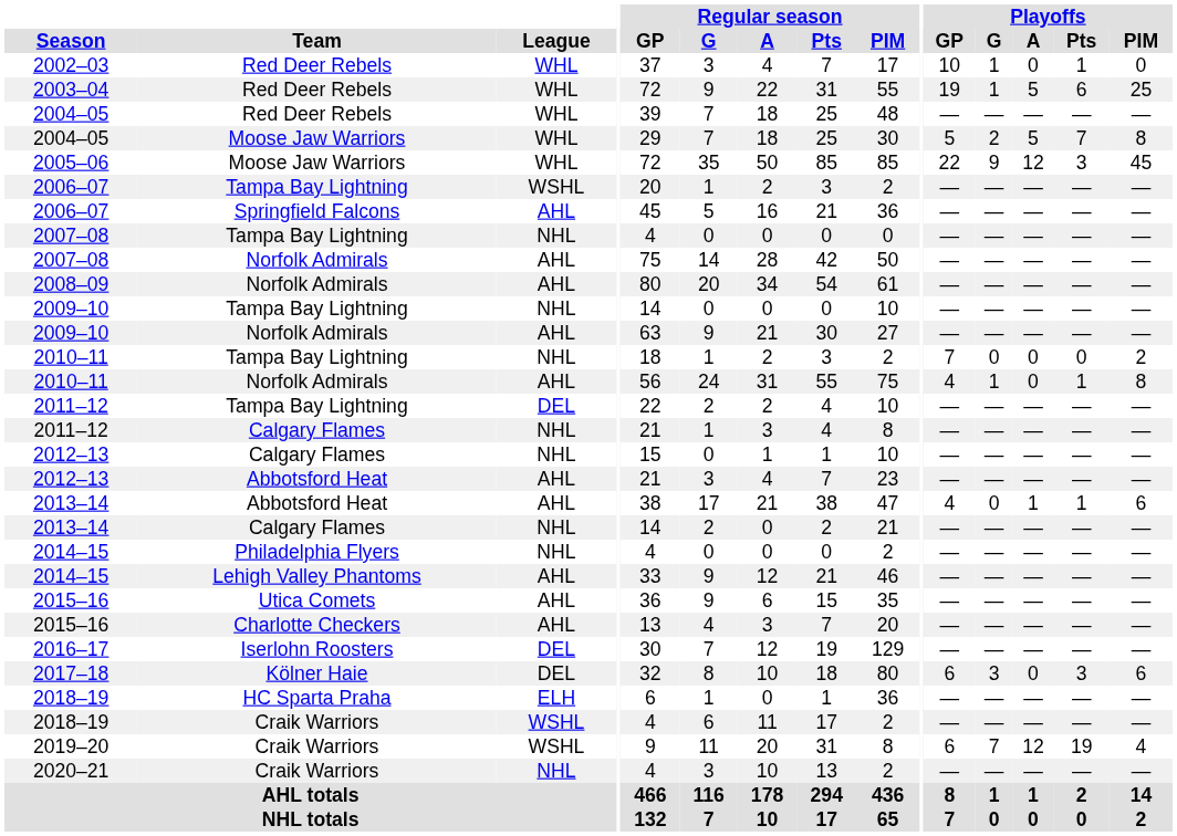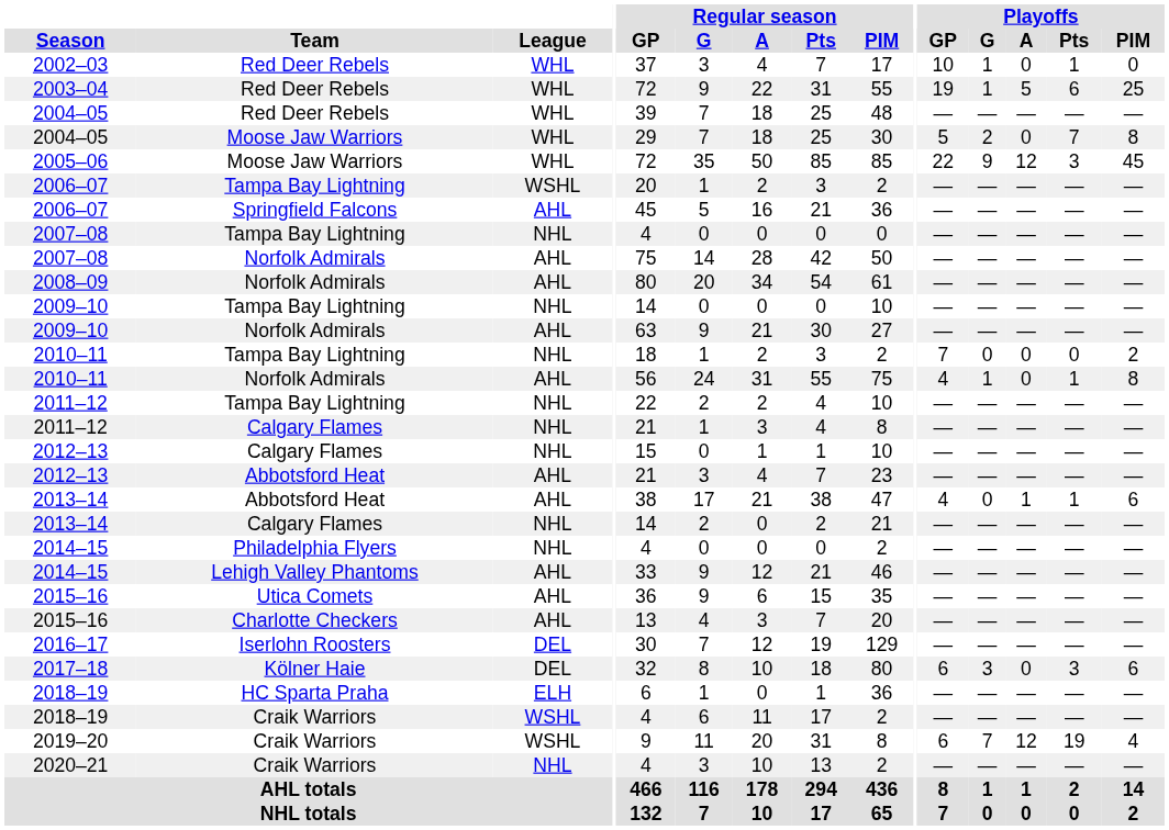2004–05 / Moose Jaw Warriors | Playoffs / A: 5 -> 0
2011–12 / Tampa Bay Lightning | League: DEL -> NHL
